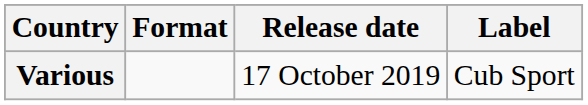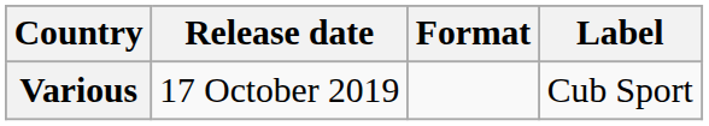columns swapped: Release date <-> Format
